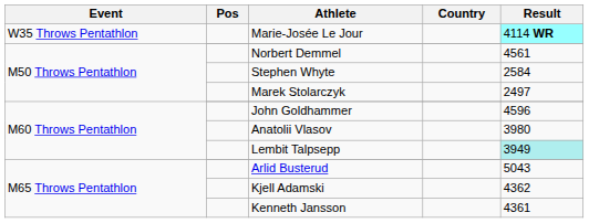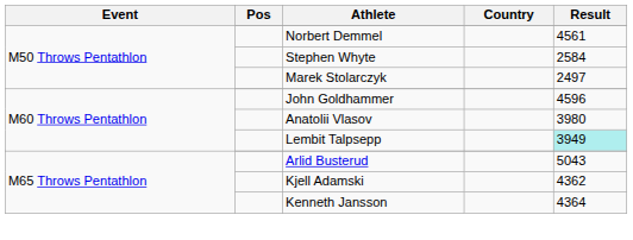- row: W35 Throws Pentathlon | Marie-Josée Le Jour | 4114 WR
Kenneth Jansson | Result: 4361 -> 4364
